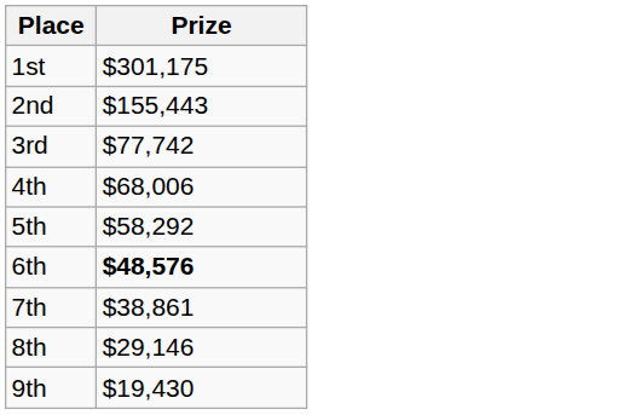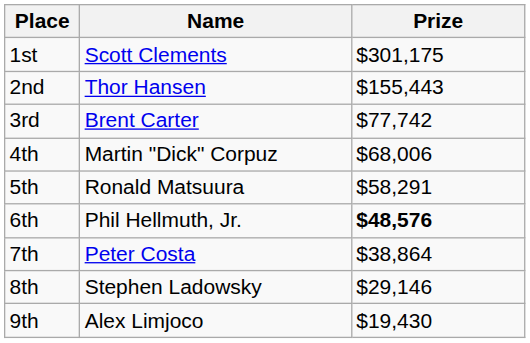+ column: Name | Scott Clements | Thor Hansen | Brent Carter | Martin "Dick" Corpuz | Ronald Matsuura | Phil Hellmuth, Jr. | Peter Costa | Stephen Ladowsky | Alex Limjoco
5th | Prize: $58,292 -> $58,291
7th | Prize: $38,861 -> $38,864
